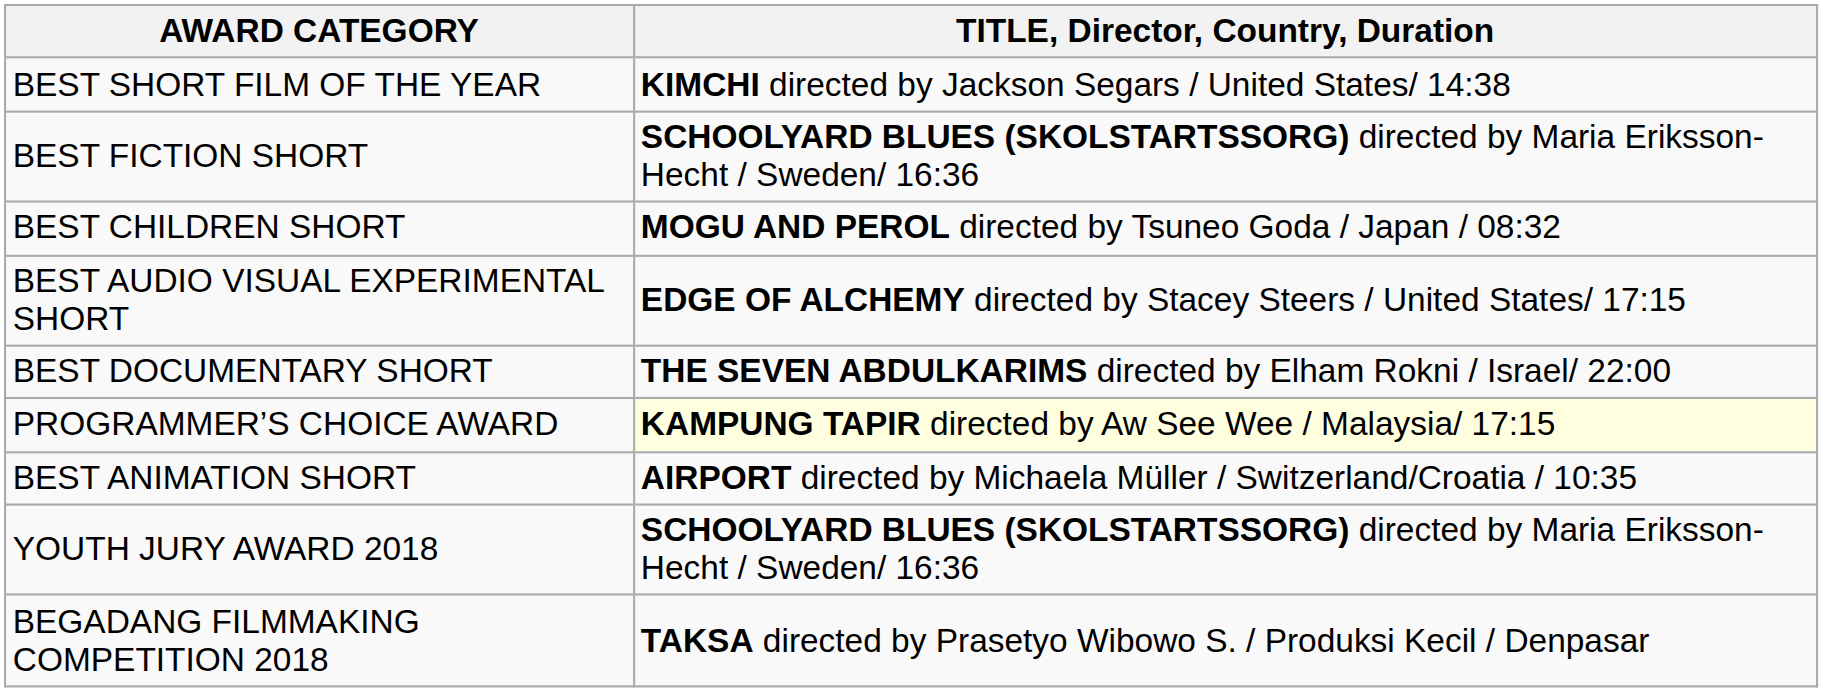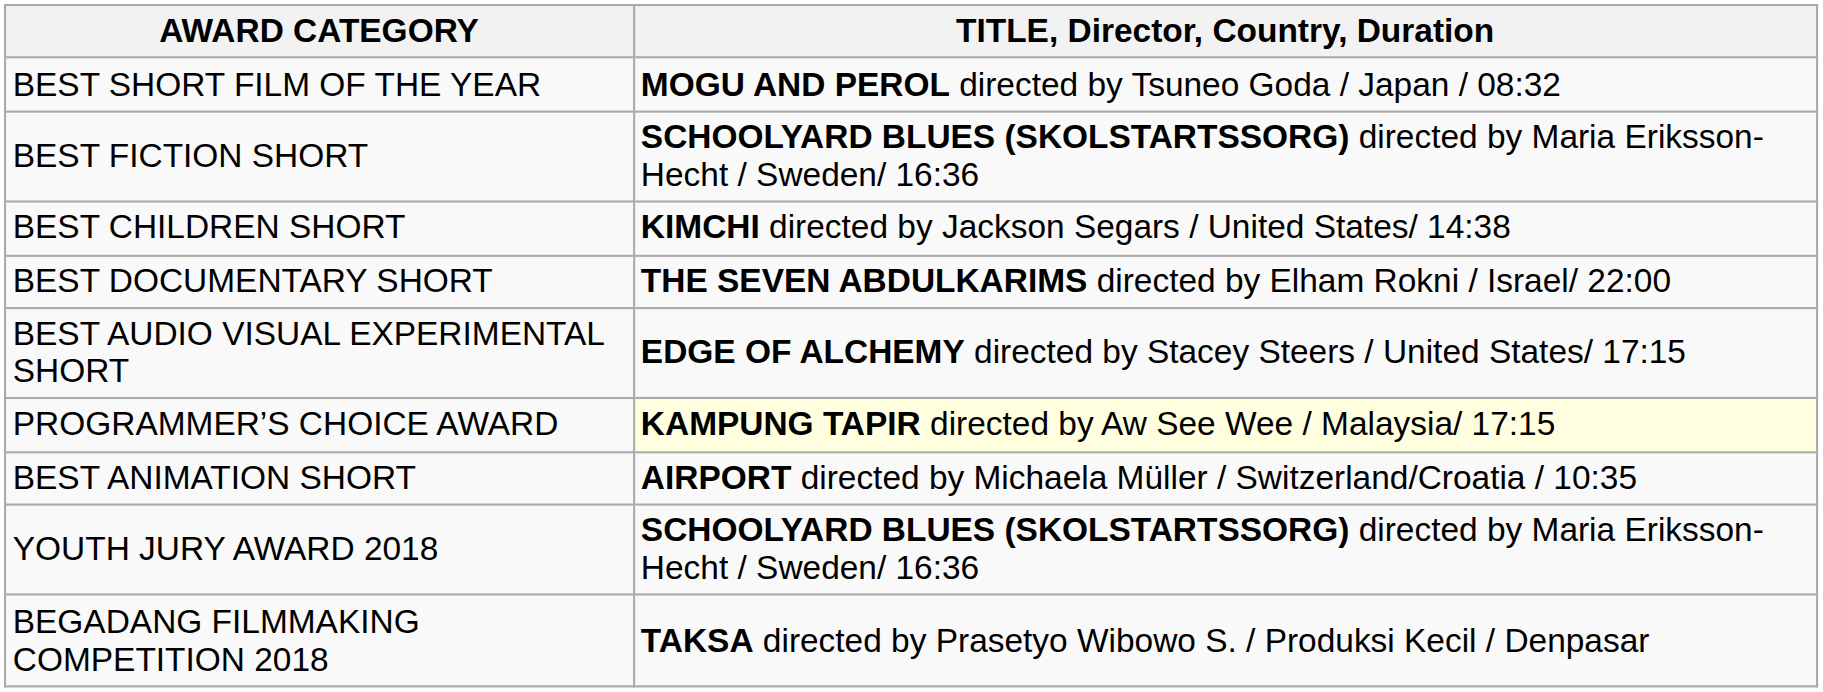BEST SHORT FILM OF THE YEAR | TITLE, Director, Country, Duration: KIMCHI directed by Jackson Segars / United States/ 14:38 -> MOGU AND PEROL directed by Tsuneo Goda / Japan / 08:32
BEST CHILDREN SHORT | TITLE, Director, Country, Duration: MOGU AND PEROL directed by Tsuneo Goda / Japan / 08:32 -> KIMCHI directed by Jackson Segars / United States/ 14:38
rows swapped: BEST DOCUMENTARY SHORT <-> BEST AUDIO VISUAL EXPERIMENTAL SHORT
